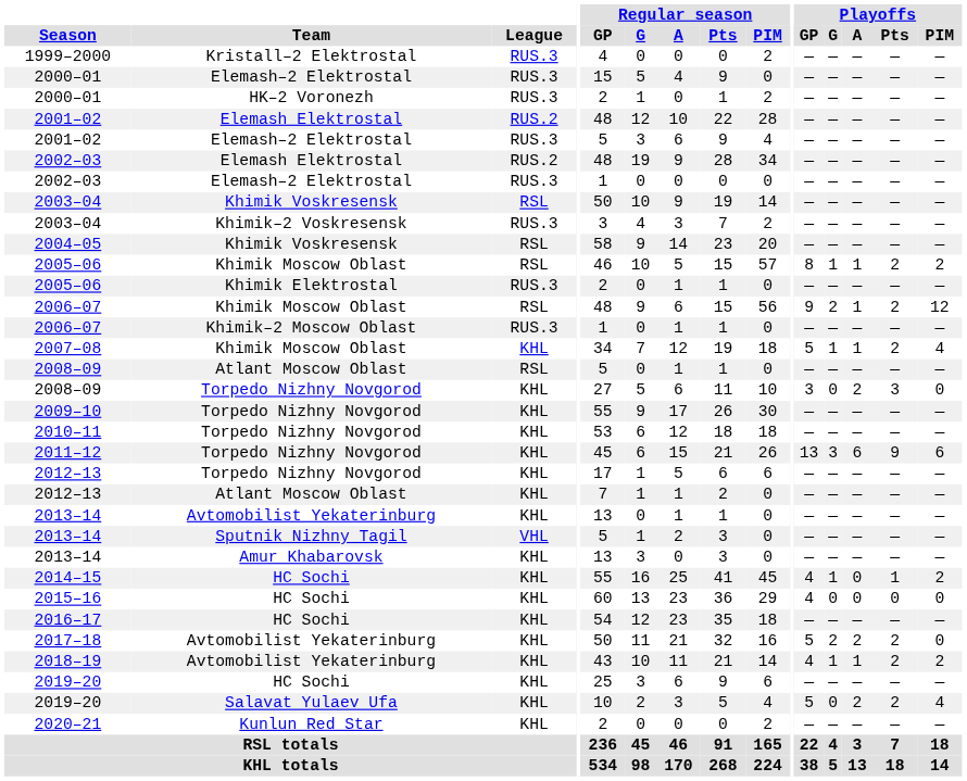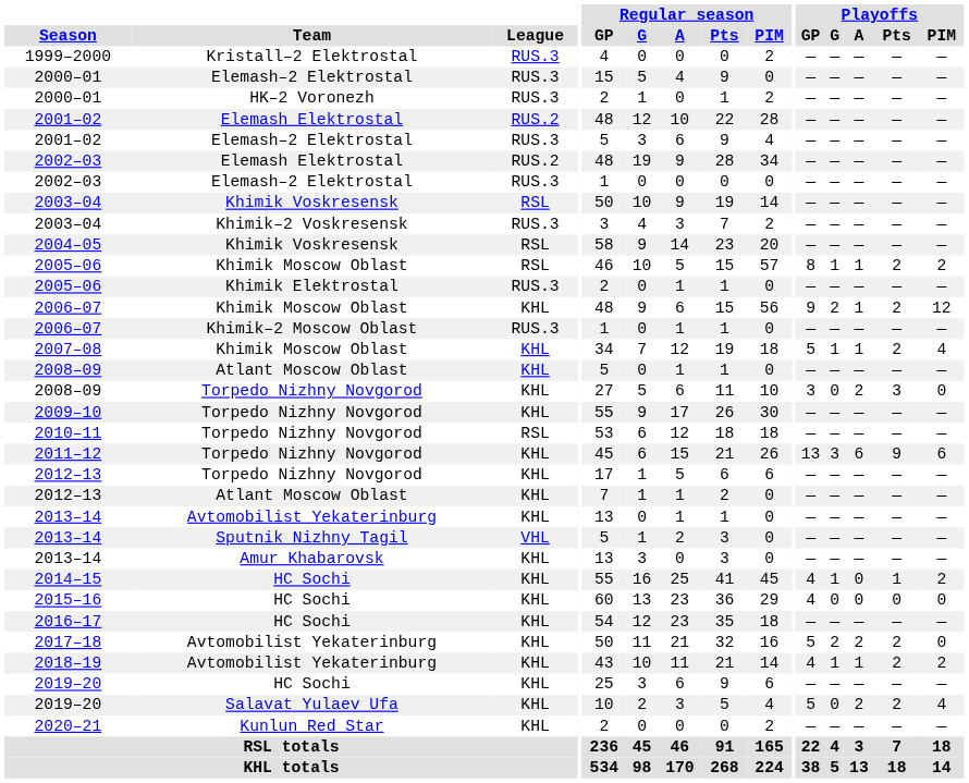2006–07 / Khimik Moscow Oblast | League: RSL -> KHL
2008–09 / Atlant Moscow Oblast | League: RSL -> KHL
2010–11 | League: KHL -> RSL
